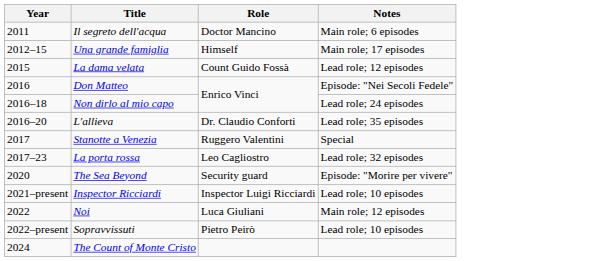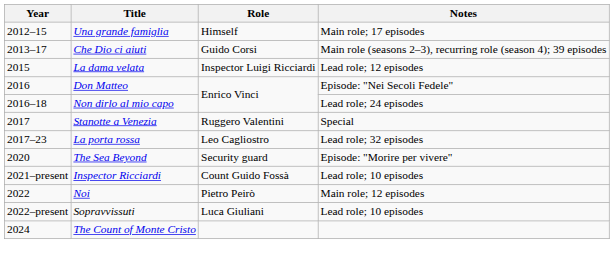- row: 2011 | Il segreto dell'acqua | Doctor Mancino | Main role; 6 episodes
+ row: 2013–17 | Che Dio ci aiuti | Guido Corsi | Main role (seasons 2–3), recurring role (season 4); 39 episodes
La dama velata | Role: Count Guido Fossà -> Inspector Luigi Ricciardi
- row: 2016–20 | L'allieva | Dr. Claudio Conforti | Lead role; 35 episodes
Inspector Ricciardi | Role: Inspector Luigi Ricciardi -> Count Guido Fossà
Noi | Role: Luca Giuliani -> Pietro Peirò
Sopravvissuti | Role: Pietro Peirò -> Luca Giuliani
